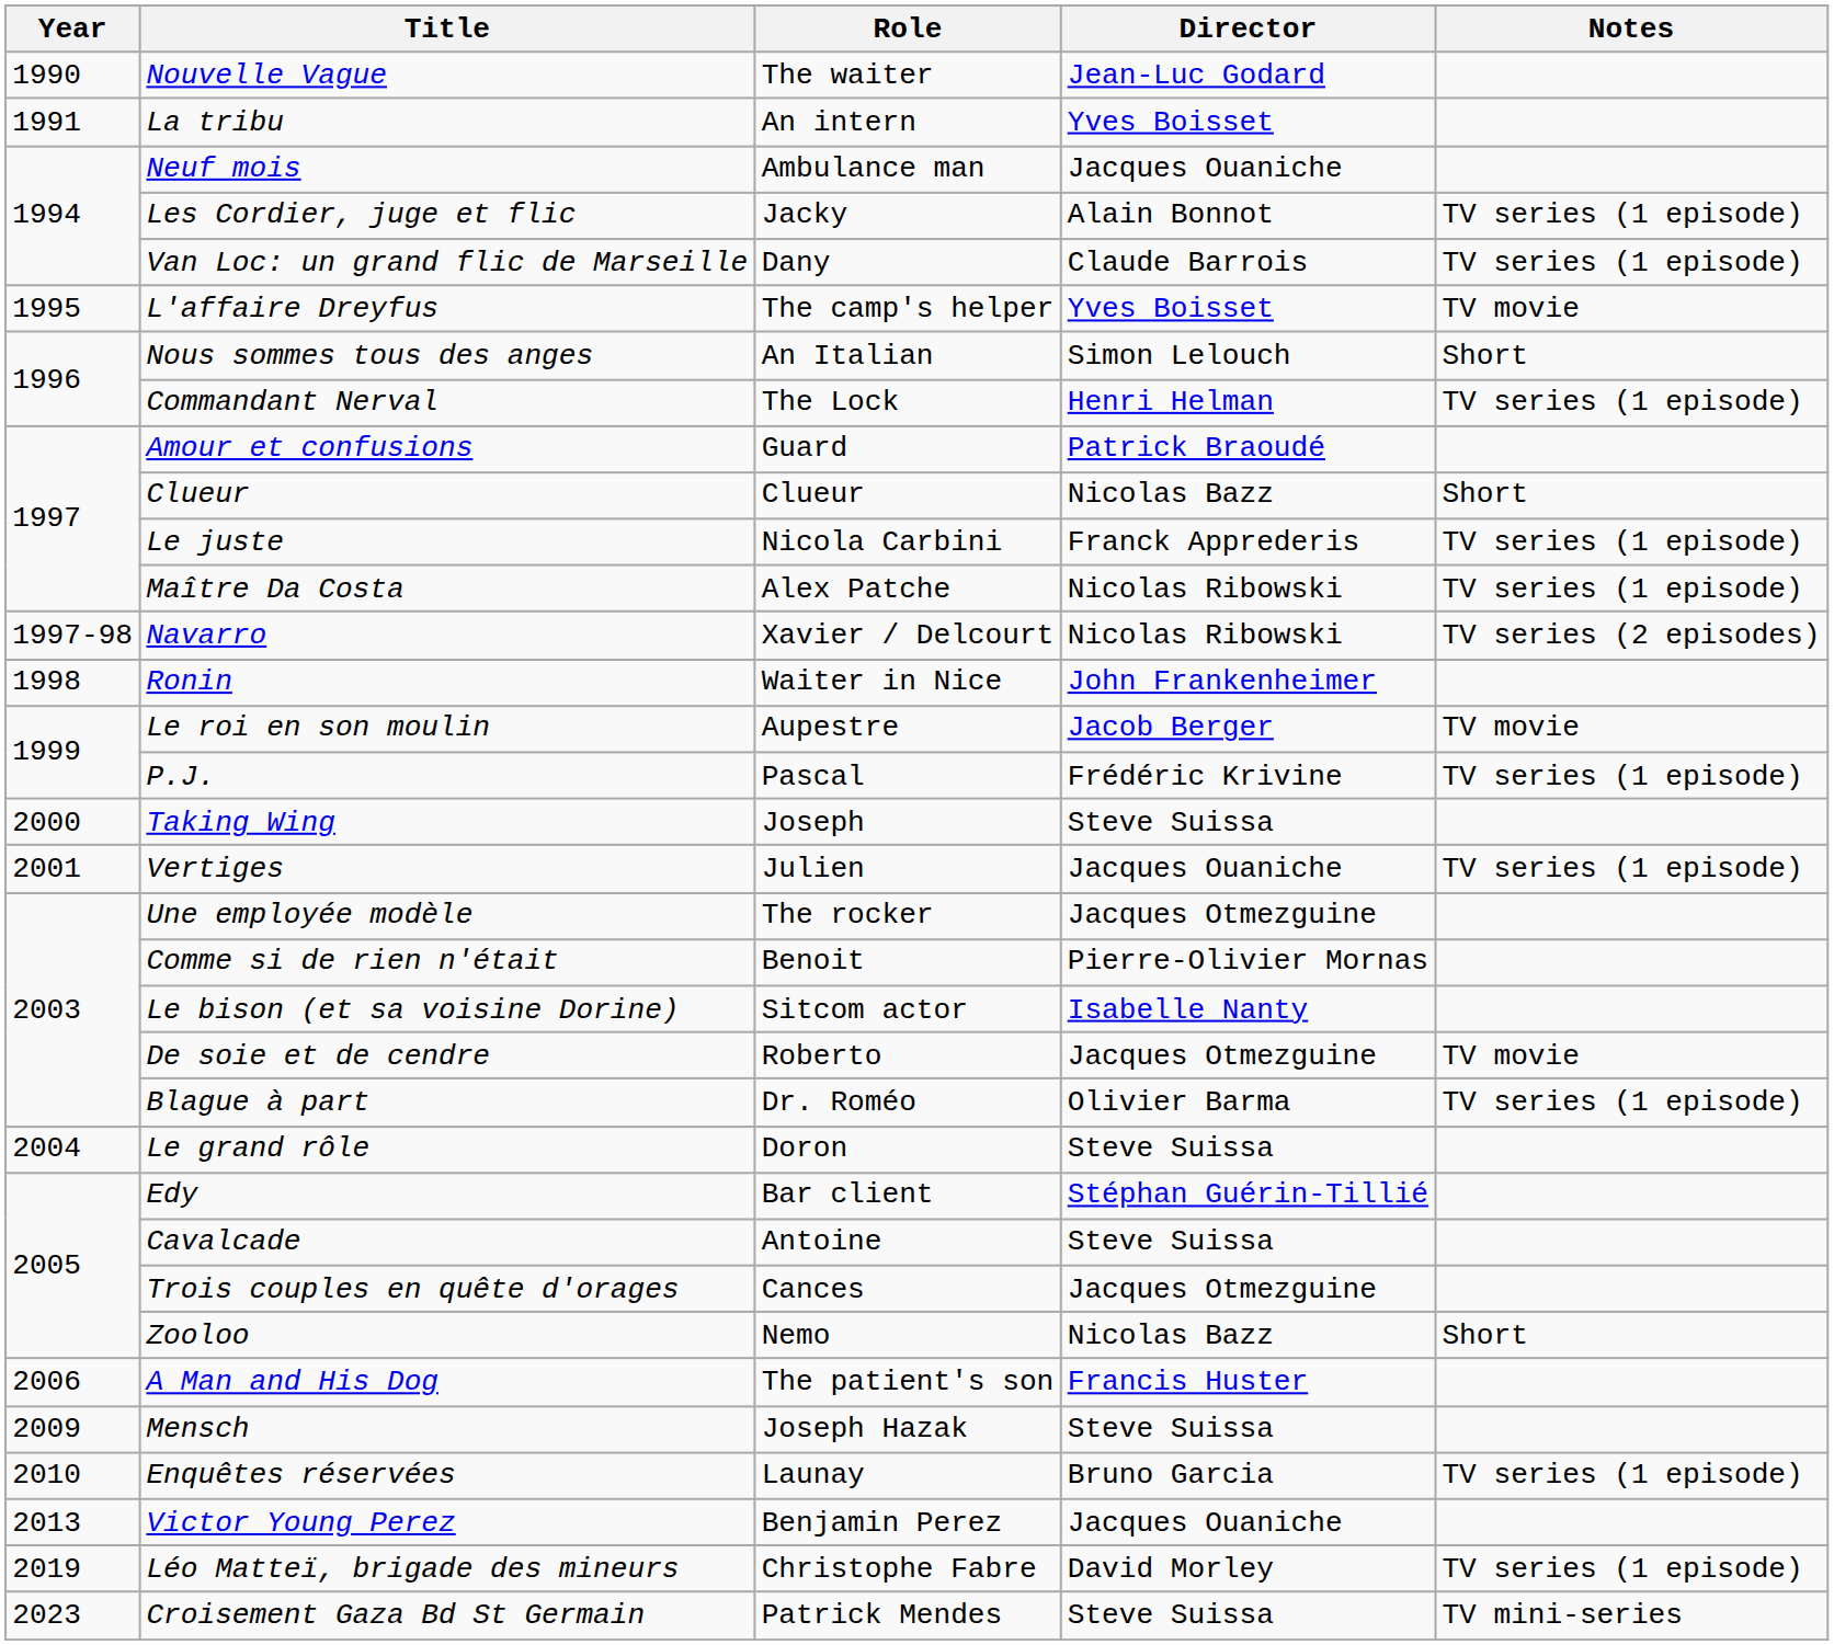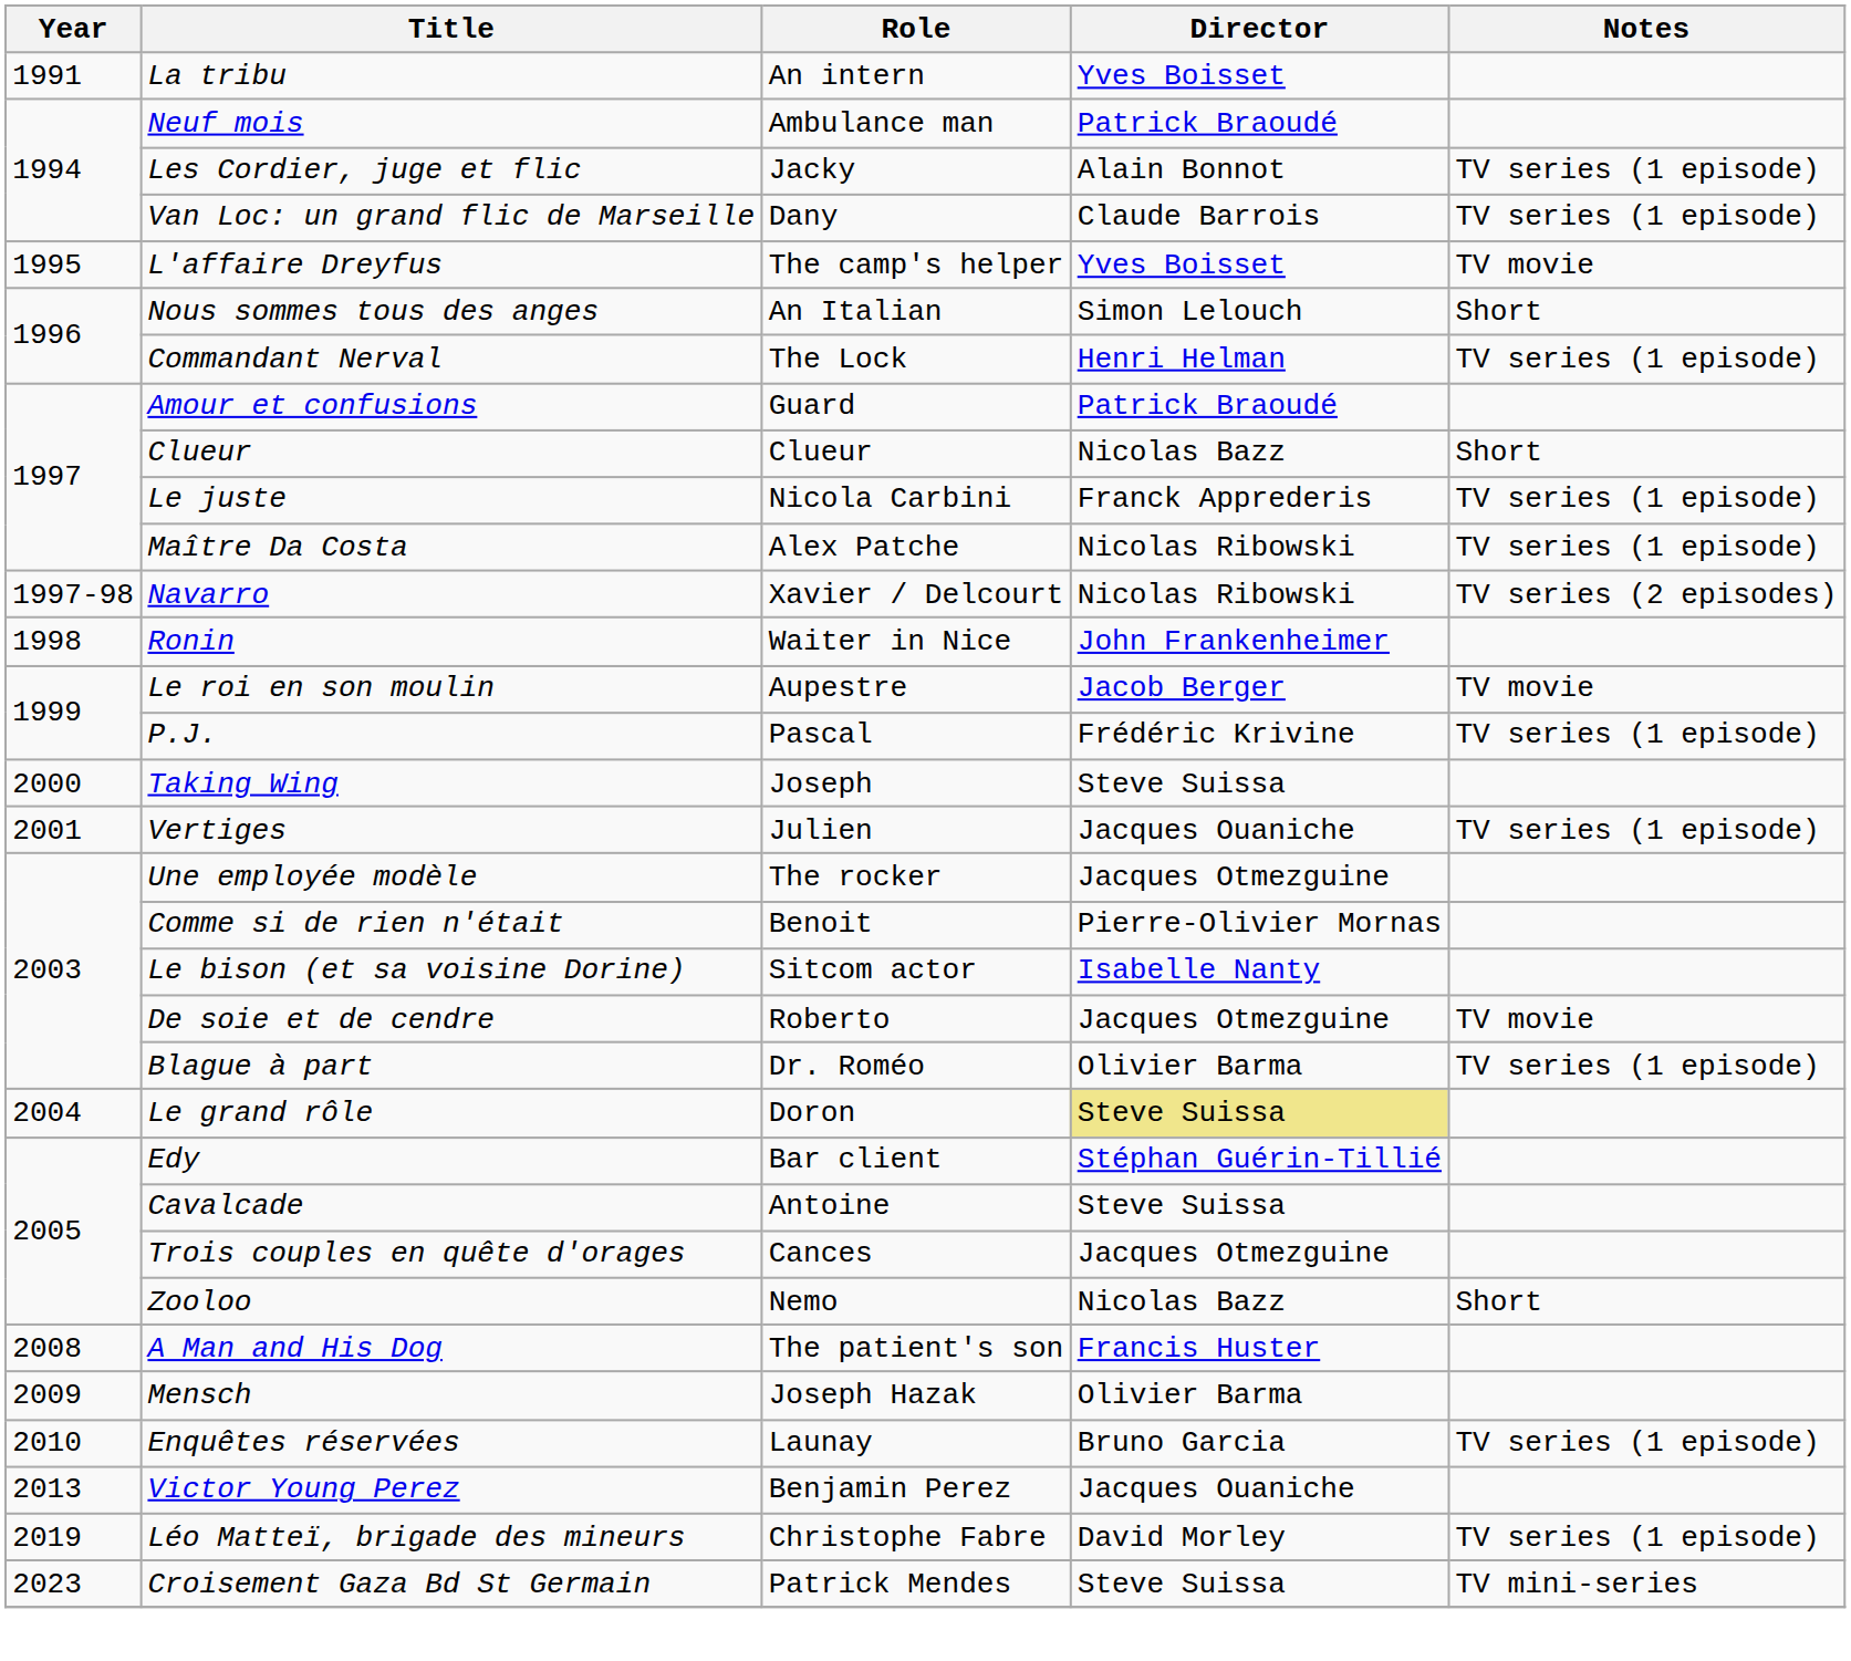- row: 1990 | Nouvelle Vague | The waiter | Jean-Luc Godard
Neuf mois | Director: Jacques Ouaniche -> Patrick Braoudé
Le grand rôle | Director: no background -> khaki background
A Man and His Dog | Year: 2006 -> 2008
Mensch | Director: Steve Suissa -> Olivier Barma
